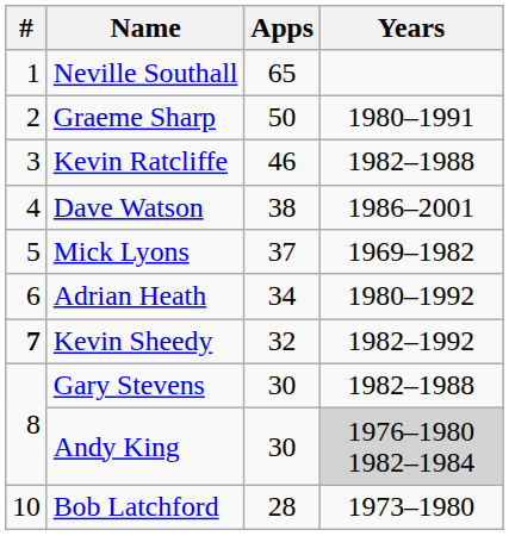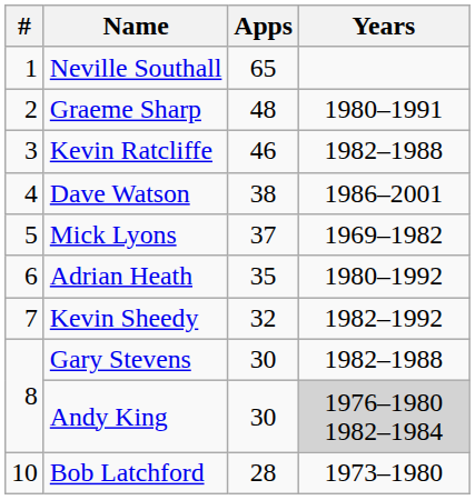Graeme Sharp | Apps: 50 -> 48
Adrian Heath | Apps: 34 -> 35
Kevin Sheedy | #: bold -> normal
